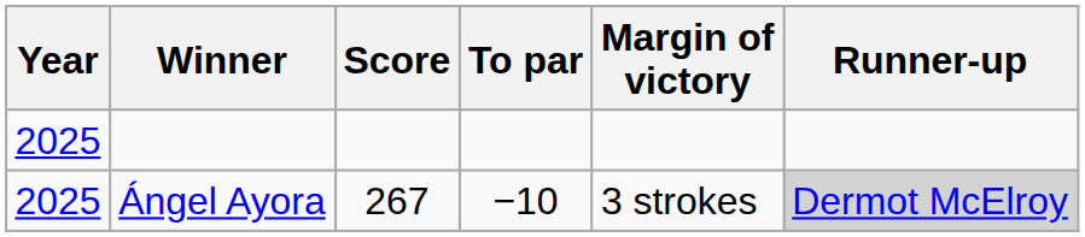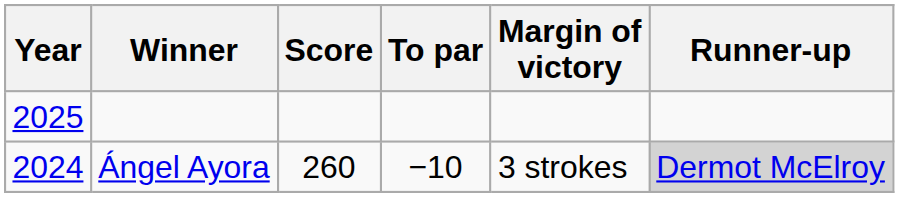Ángel Ayora | Year: 2025 -> 2024
Ángel Ayora | Score: 267 -> 260
